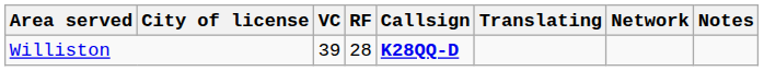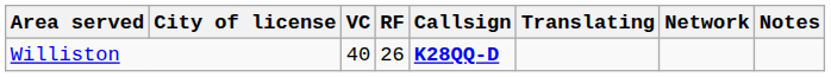Williston | VC: 39 -> 40
Williston | RF: 28 -> 26
